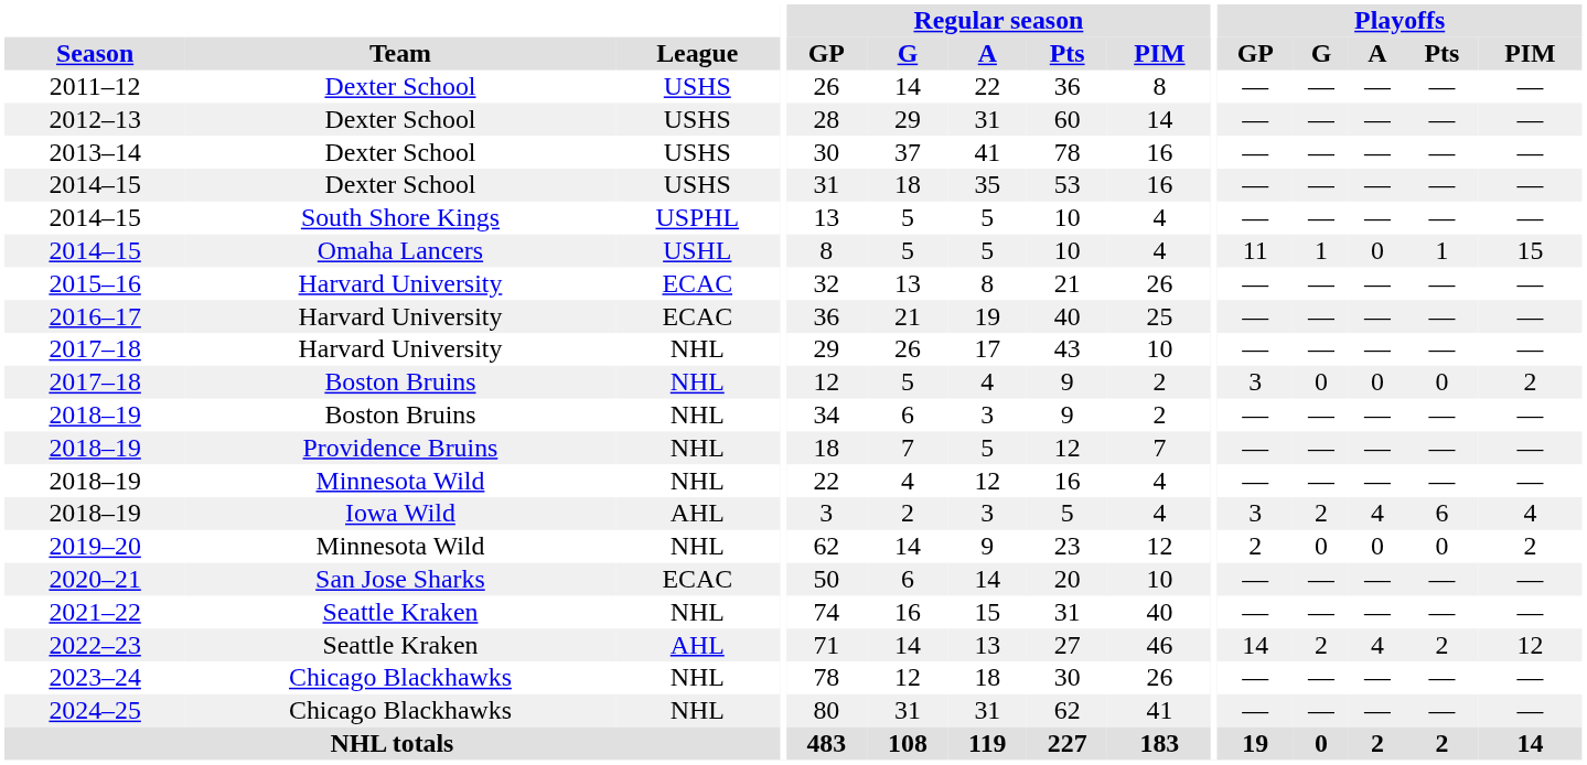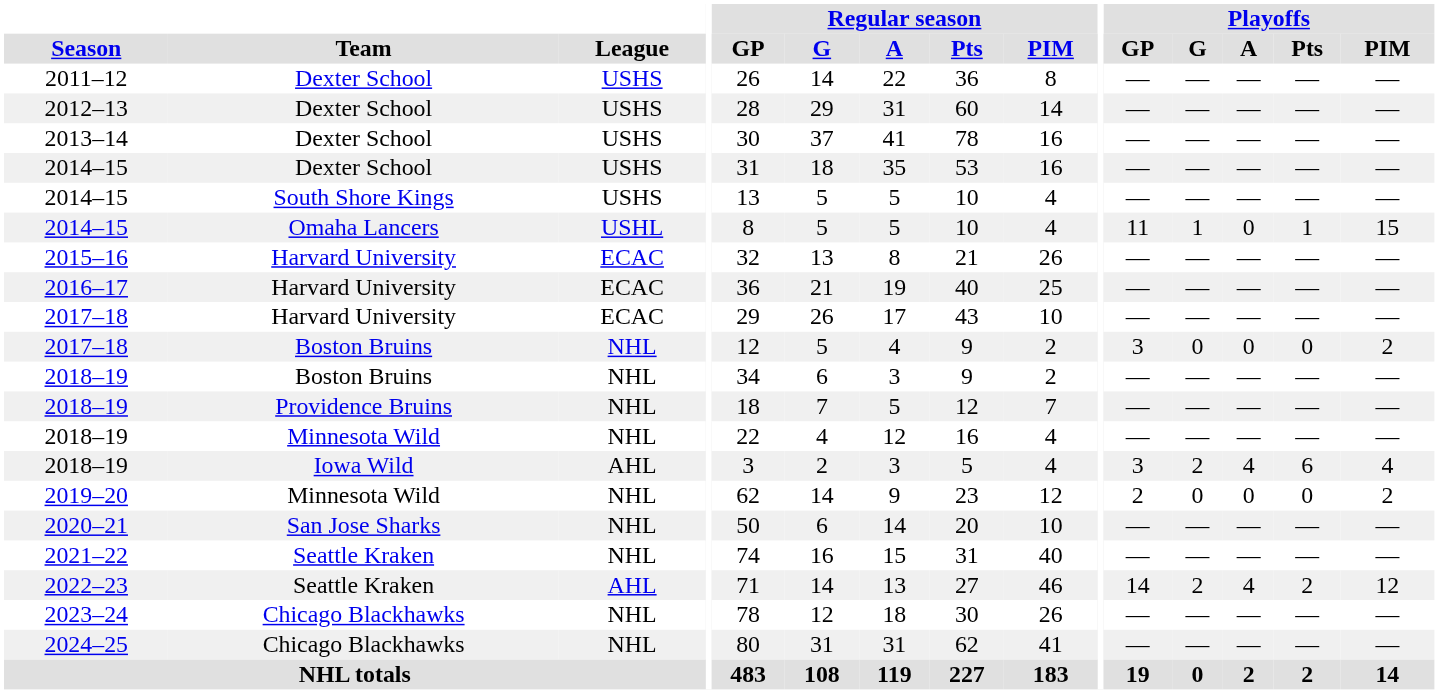2014–15 / South Shore Kings | League: USPHL -> USHS
2017–18 / Harvard University | League: NHL -> ECAC
2020–21 | League: ECAC -> NHL
